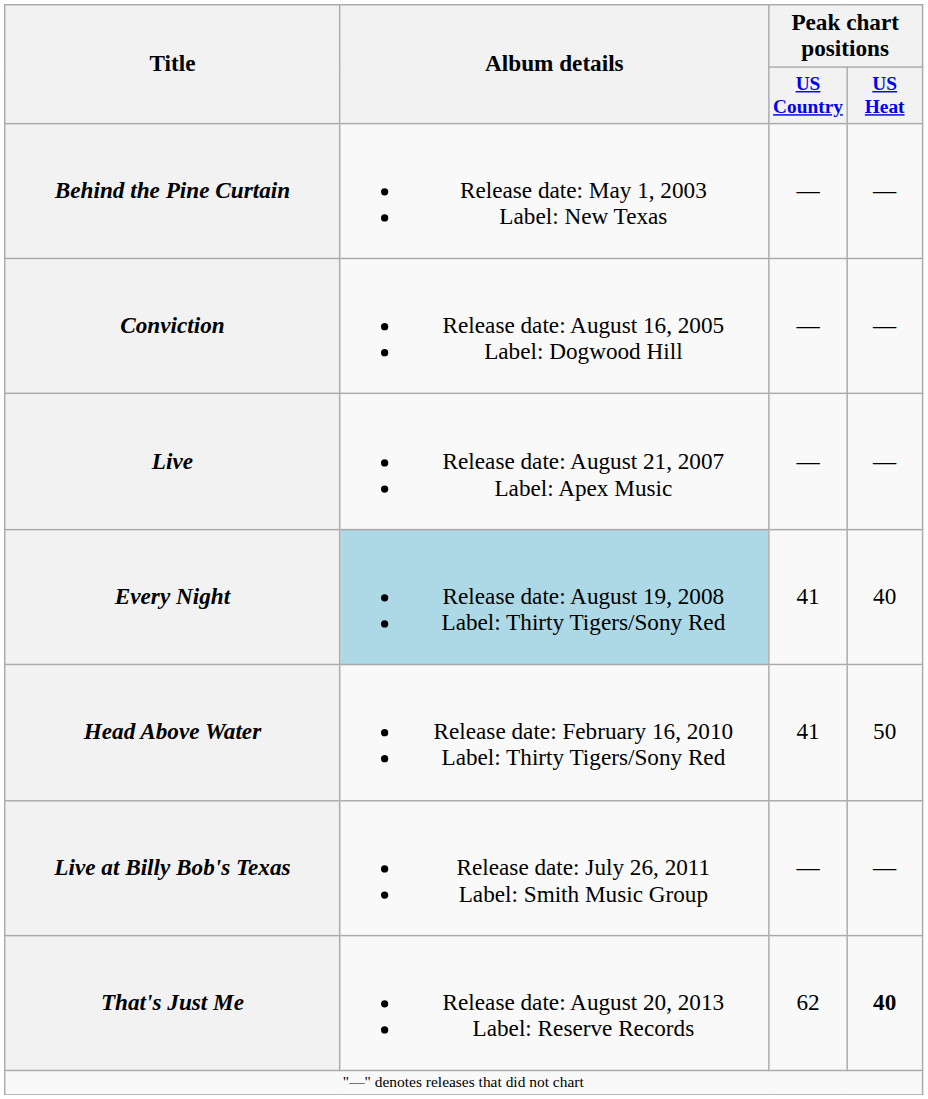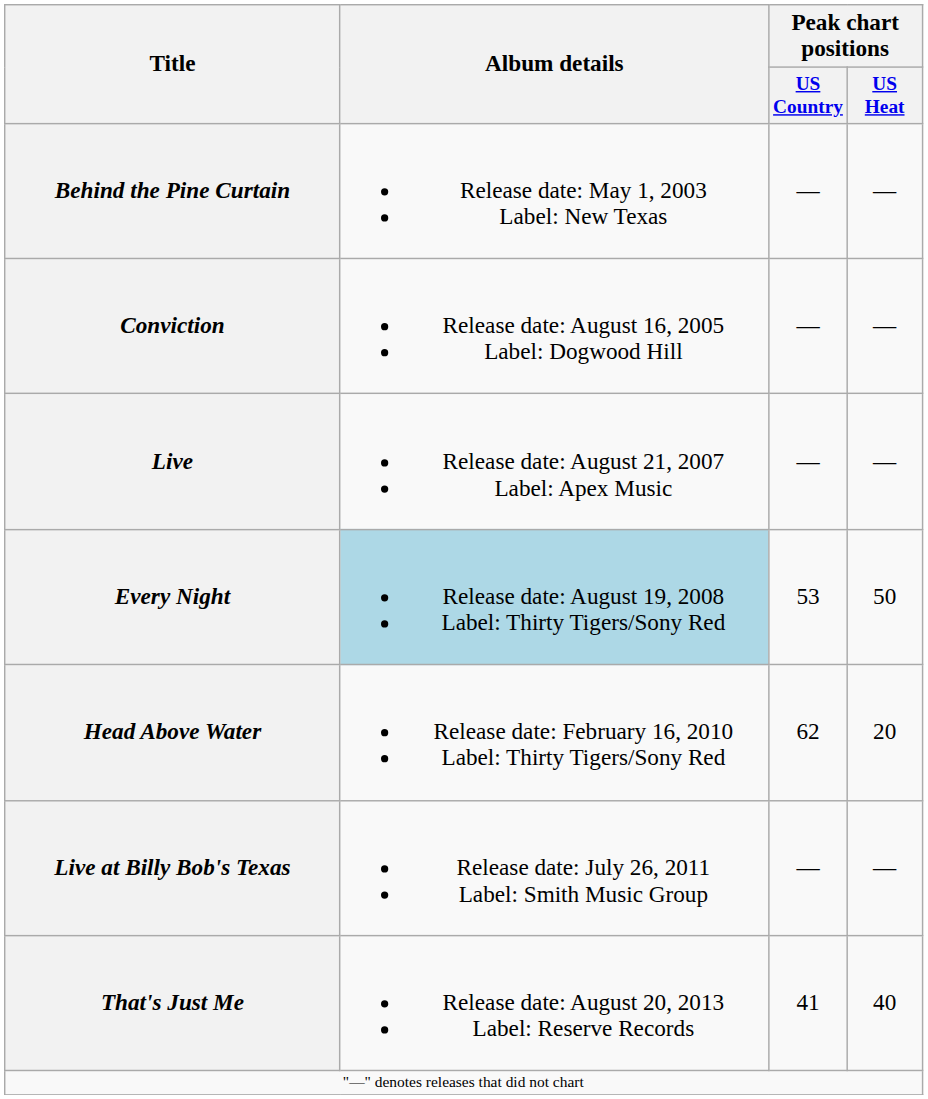Every Night | Peak chart positions / US Country: 41 -> 53
Every Night | Peak chart positions / US Heat: 40 -> 50
Head Above Water | Peak chart positions / US Country: 41 -> 62
Head Above Water | Peak chart positions / US Heat: 50 -> 20
That's Just Me | Peak chart positions / US Country: 62 -> 41
That's Just Me | Peak chart positions / US Heat: bold -> normal
